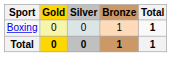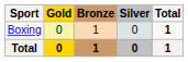columns swapped: Silver <-> Bronze
